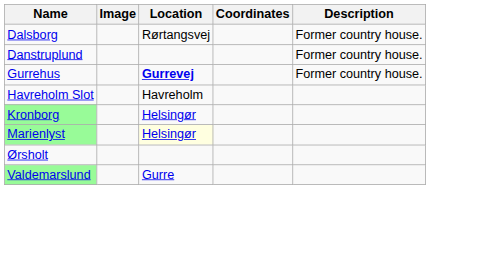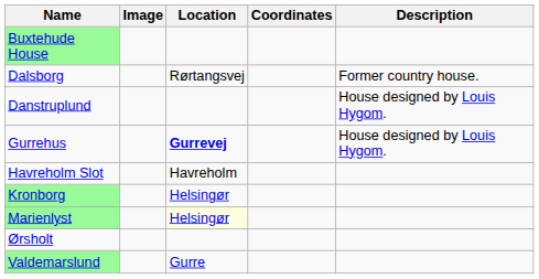+ row: Buxtehude House
Danstruplund | Description: Former country house. -> House designed by Louis Hygom.
Gurrehus | Description: Former country house. -> House designed by Louis Hygom.
